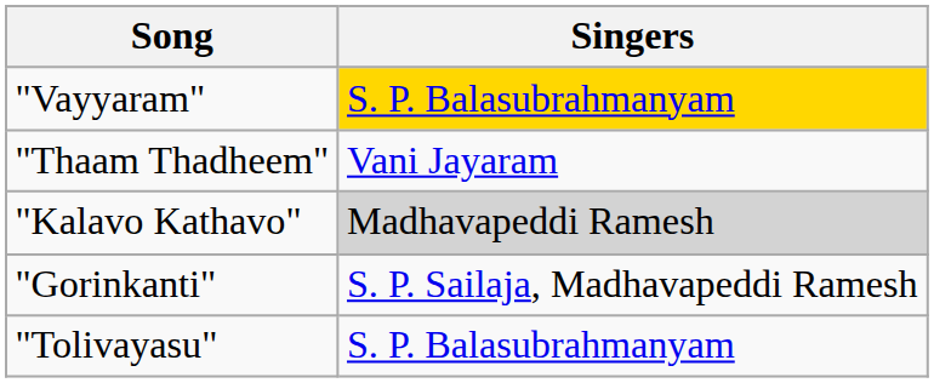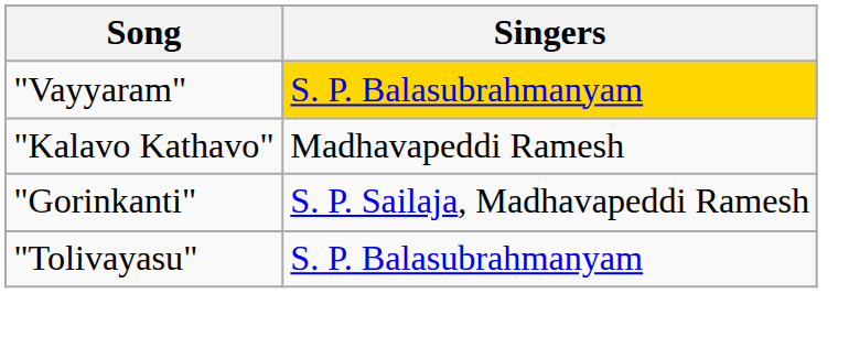- row: "Thaam Thadheem" | Vani Jayaram
"Kalavo Kathavo" | Singers: lightgrey background -> no background
